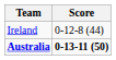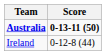rows swapped: Australia <-> Ireland
